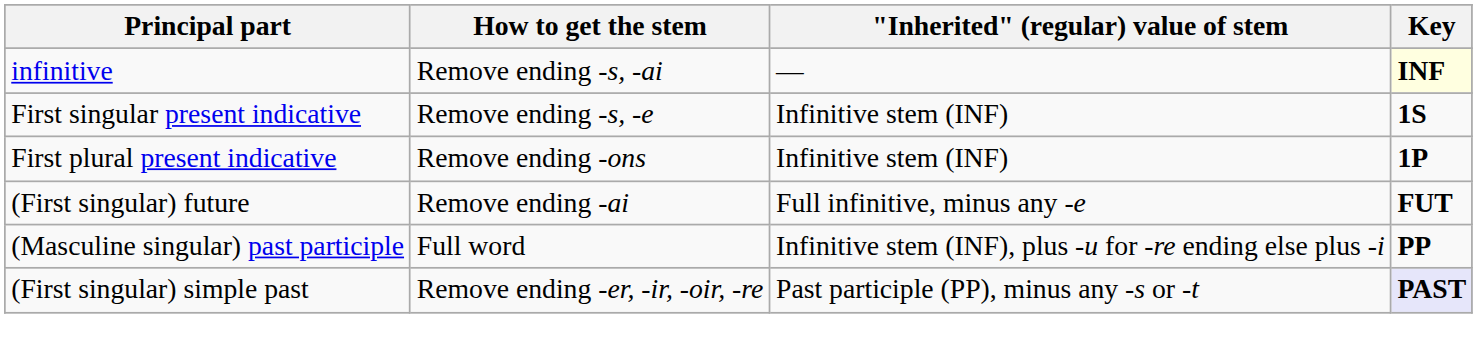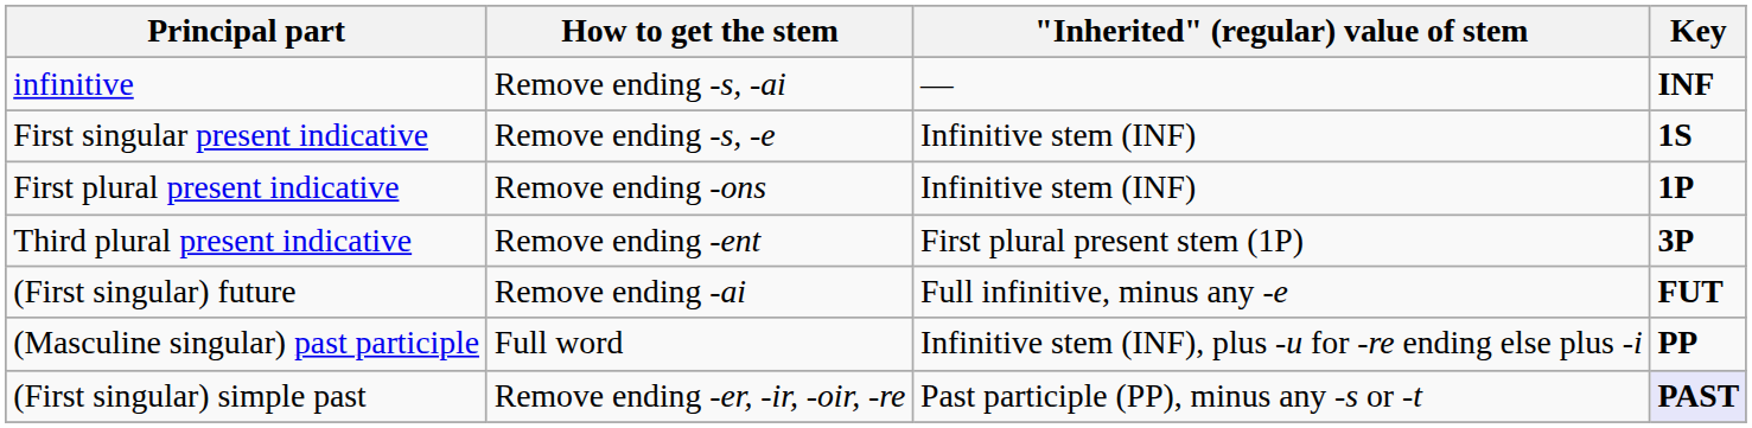infinitive | Key: lightyellow background -> no background
+ row: Third plural present indicative | Remove ending -ent | First plural present stem (1P) | 3P
